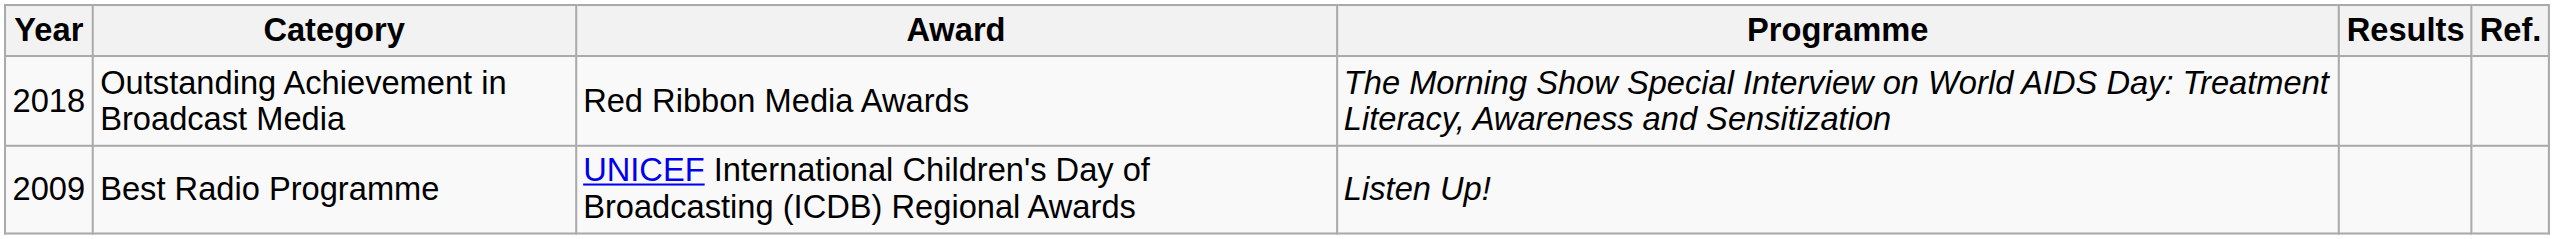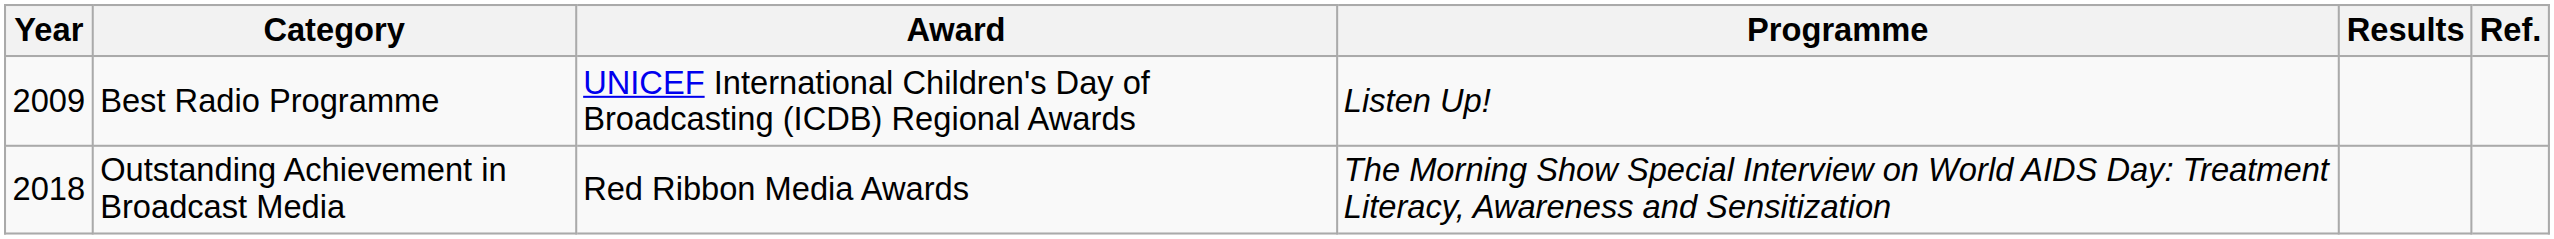rows swapped: Best Radio Programme <-> Outstanding Achievement in Broadcast Media
